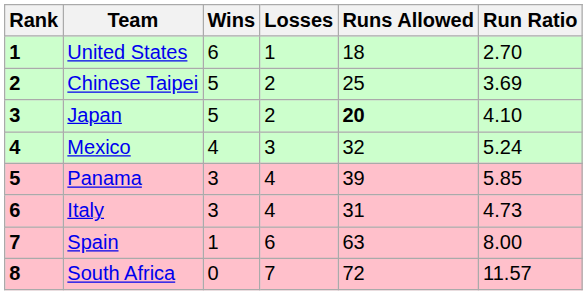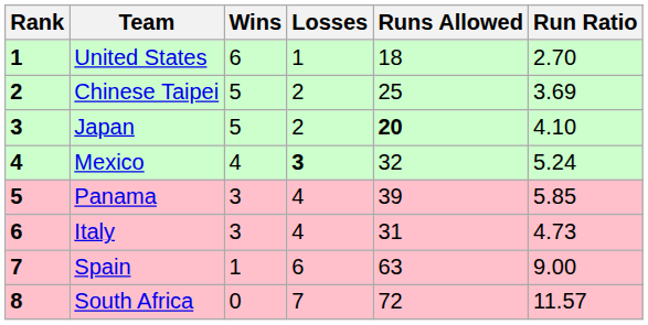Mexico | Losses: normal -> bold
Spain | Run Ratio: 8.00 -> 9.00
